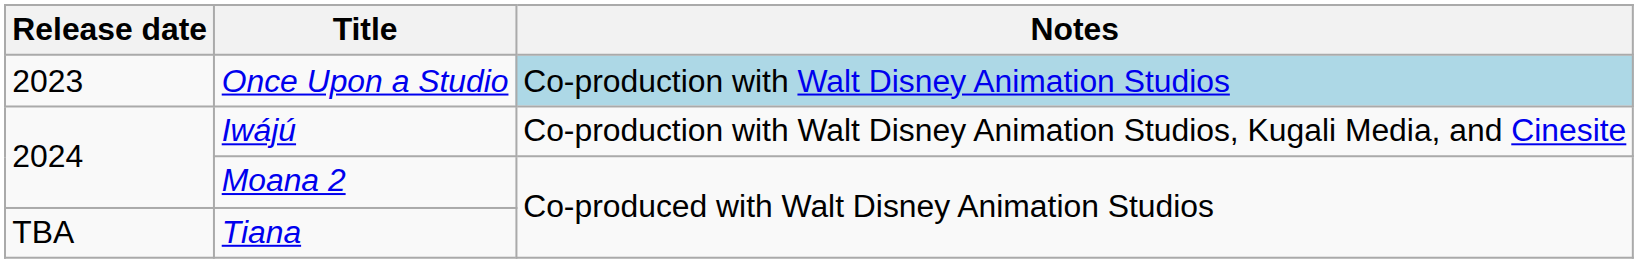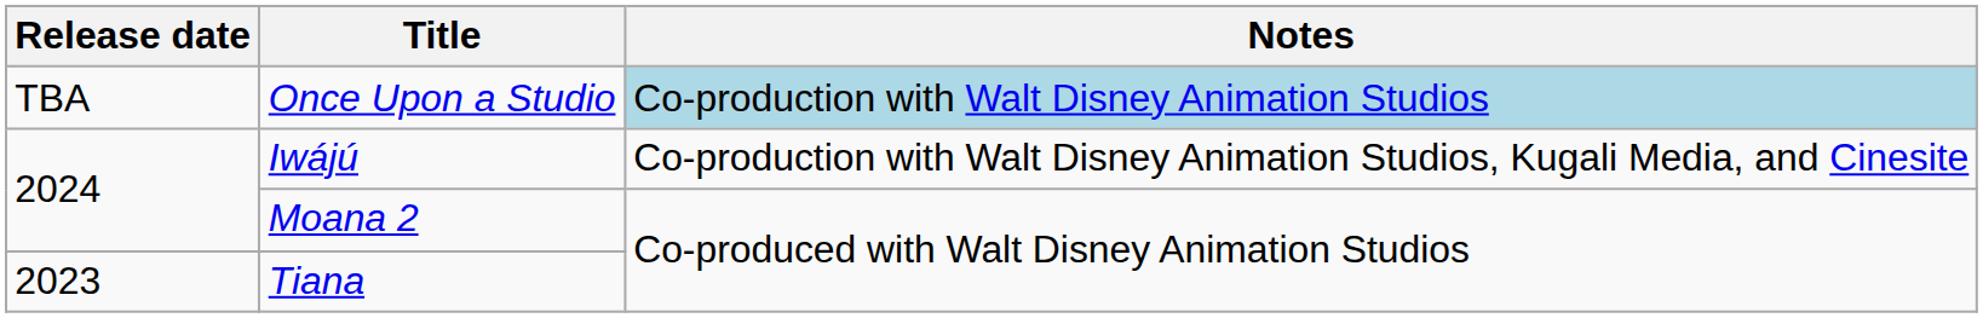Once Upon a Studio | Release date: 2023 -> TBA
Tiana | Release date: TBA -> 2023
